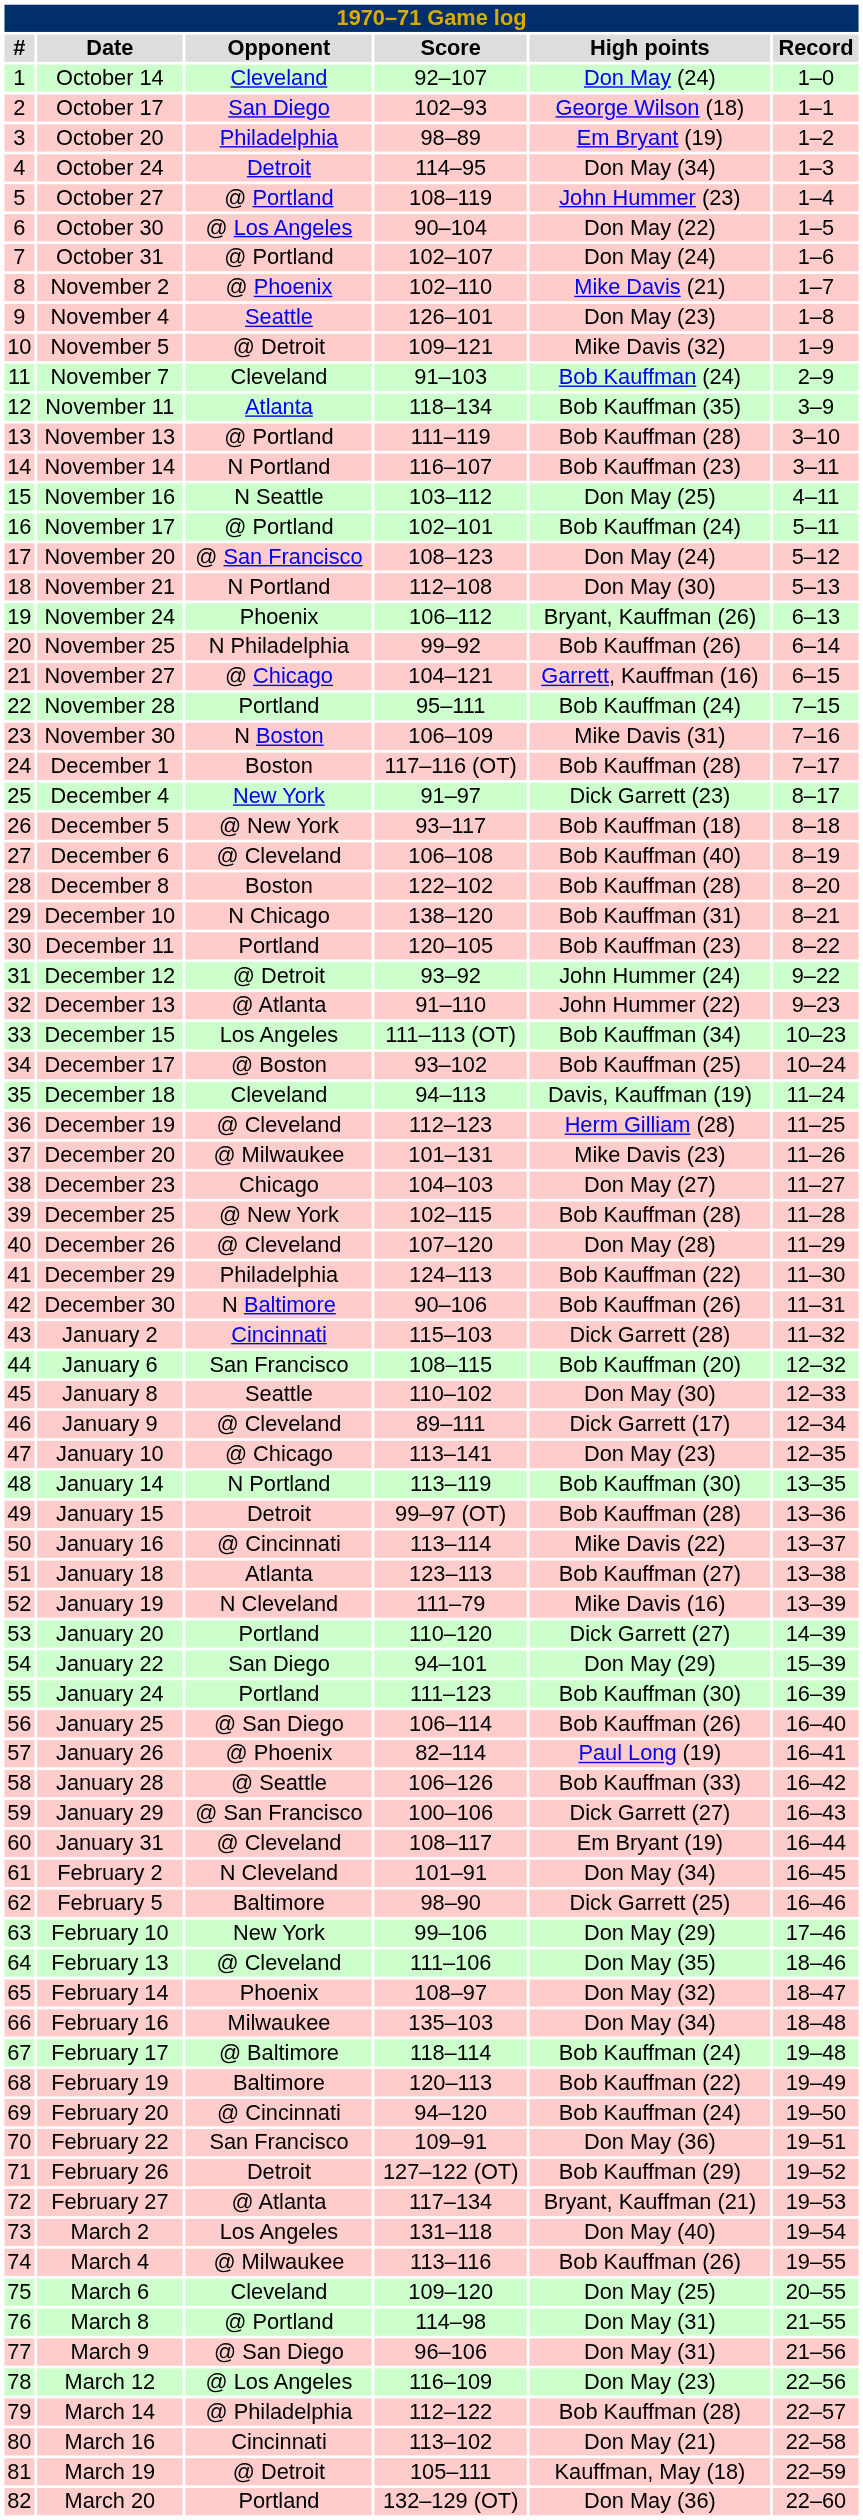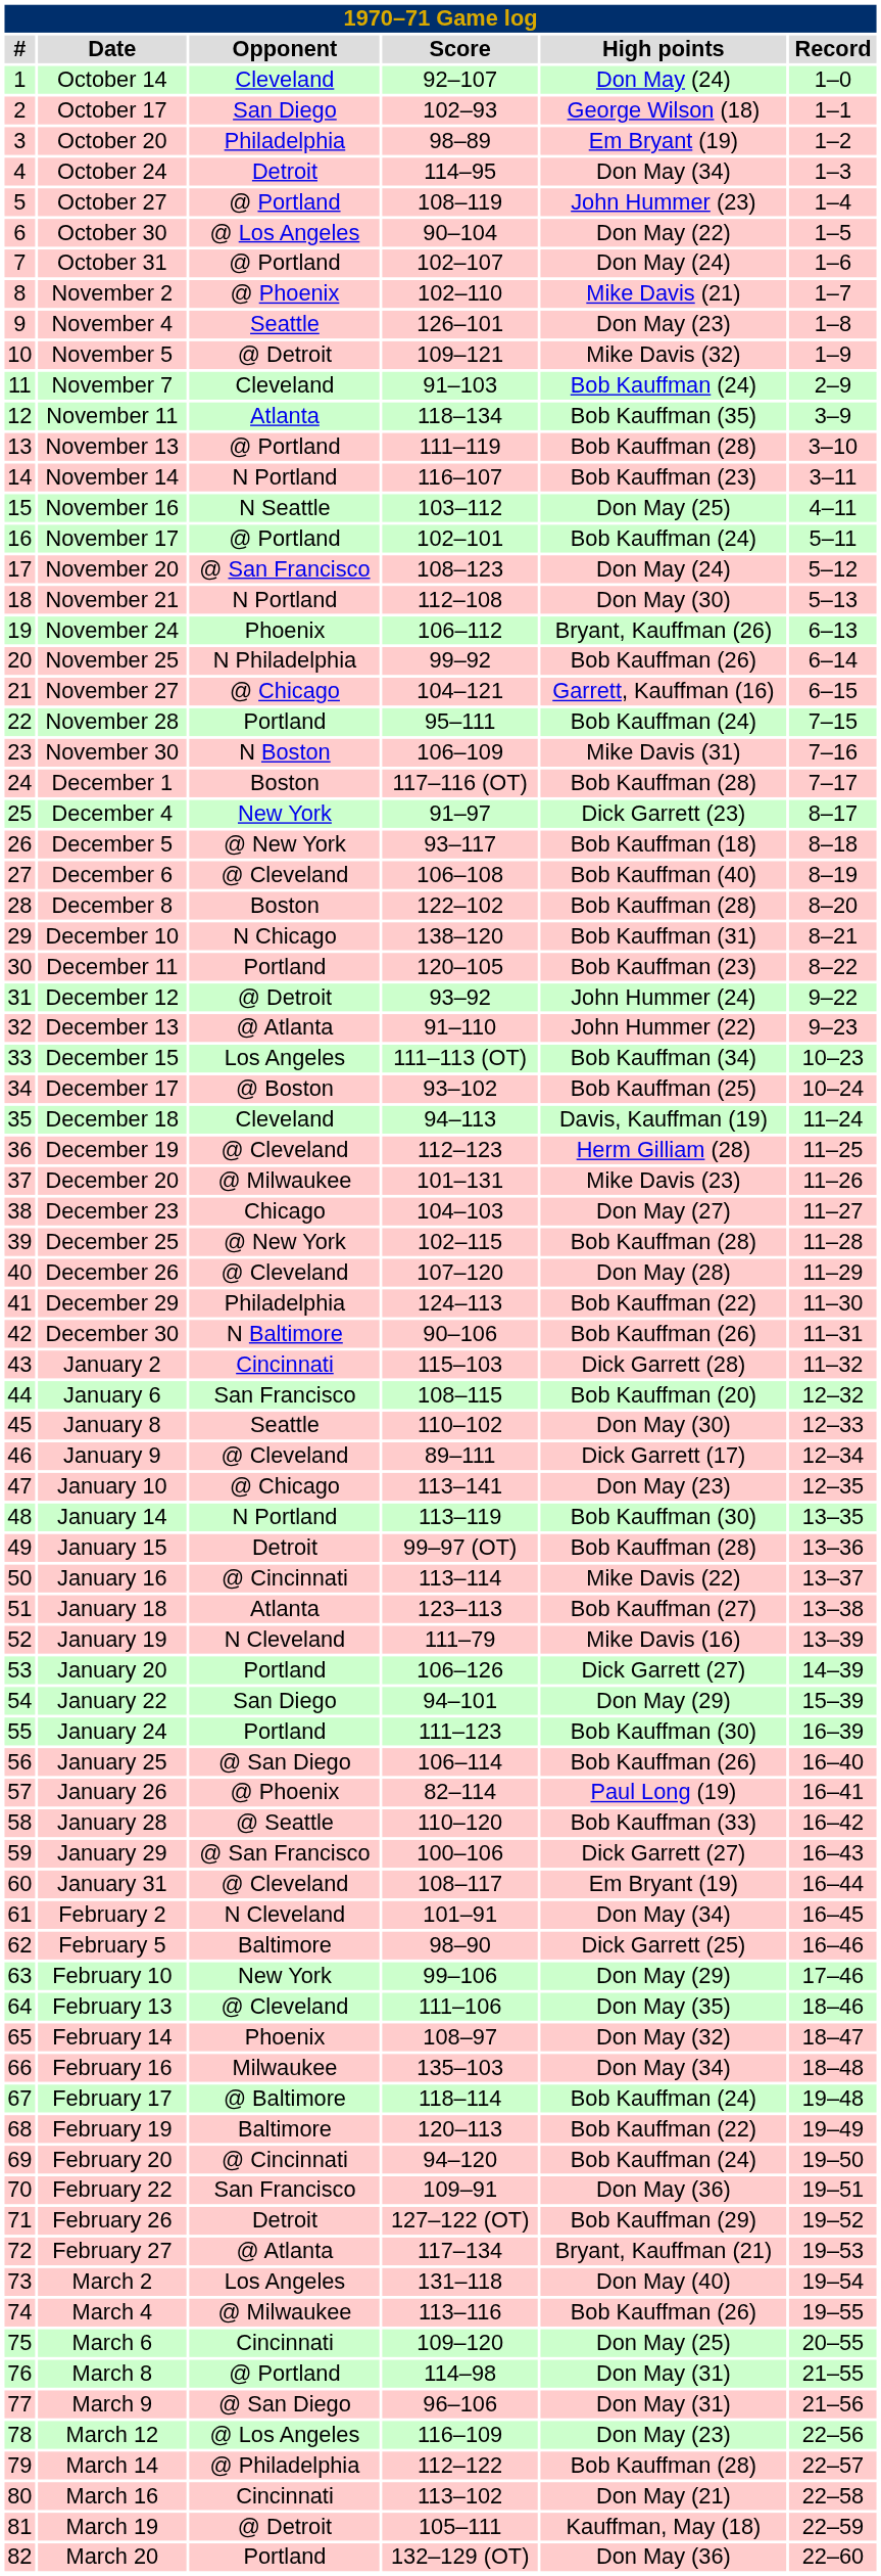January 20 | Score: 110–120 -> 106–126
January 28 | Score: 106–126 -> 110–120
March 6 | Opponent: Cleveland -> Cincinnati
